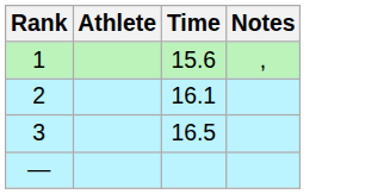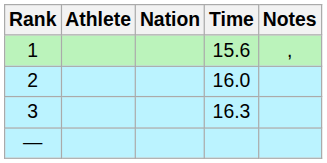+ column: Nation
2 | Time: 16.1 -> 16.0
3 | Time: 16.5 -> 16.3
